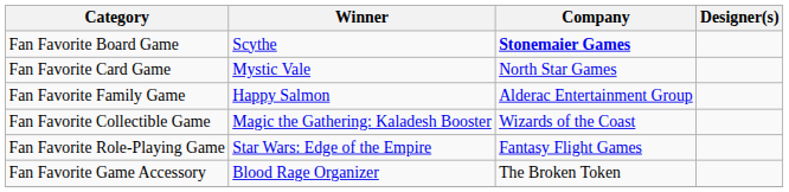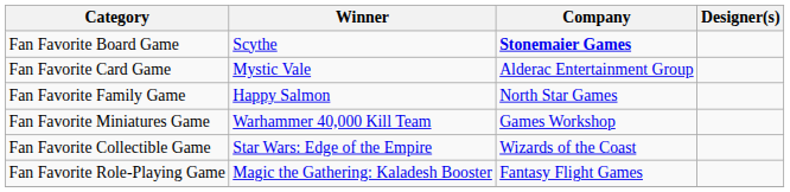Fan Favorite Card Game | Company: North Star Games -> Alderac Entertainment Group
Fan Favorite Family Game | Company: Alderac Entertainment Group -> North Star Games
+ row: Fan Favorite Miniatures Game | Warhammer 40,000 Kill Team | Games Workshop
Fan Favorite Collectible Game | Winner: Magic the Gathering: Kaladesh Booster -> Star Wars: Edge of the Empire
Fan Favorite Role-Playing Game | Winner: Star Wars: Edge of the Empire -> Magic the Gathering: Kaladesh Booster
- row: Fan Favorite Game Accessory | Blood Rage Organizer | The Broken Token
